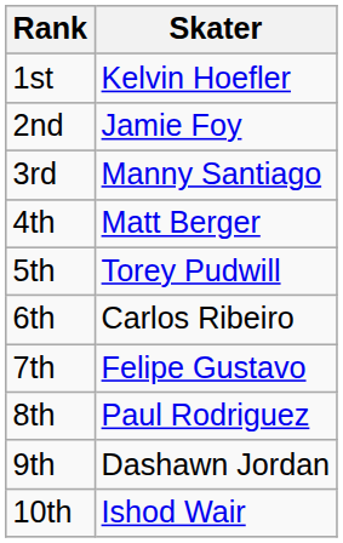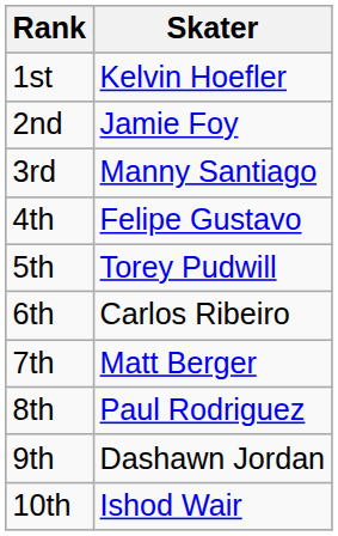4th | Skater: Matt Berger -> Felipe Gustavo
7th | Skater: Felipe Gustavo -> Matt Berger
